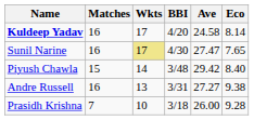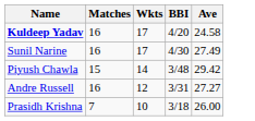- column: Eco | 8.14 | 7.65 | 8.40 | 9.38 | 9.28
Sunil Narine | Wkts: khaki background -> no background
Sunil Narine | Ave: 27.47 -> 27.49
Andre Russell | Wkts: 13 -> 12
